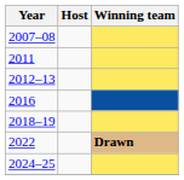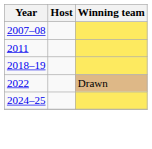- row: 2012–13
- row: 2016
2022 | Winning team: bold -> normal
